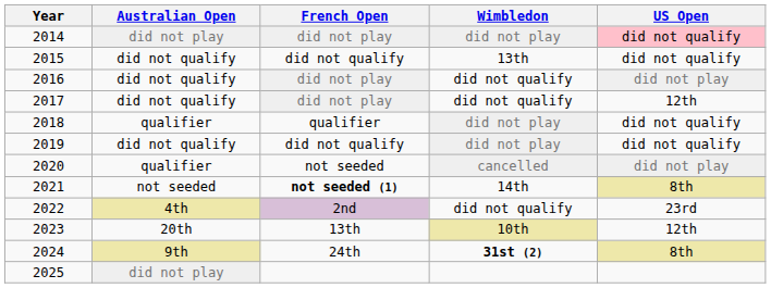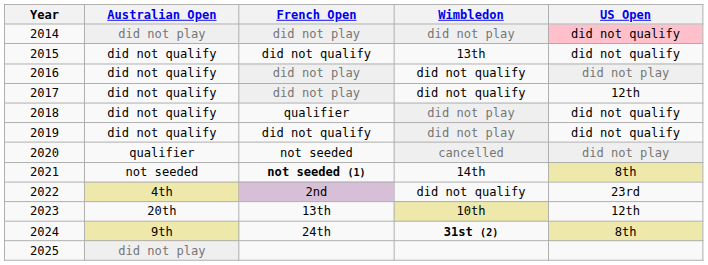2018 | Australian Open: qualifier -> did not qualify
